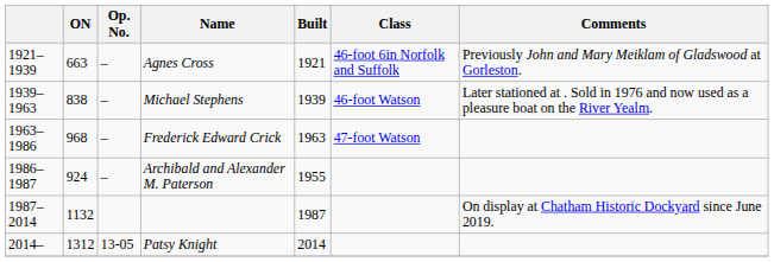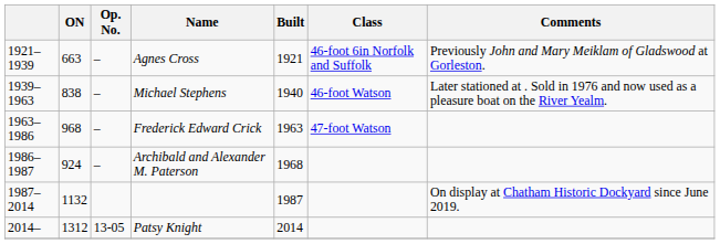Michael Stephens | Built: 1939 -> 1940
Archibald and Alexander M. Paterson | Built: 1955 -> 1968
